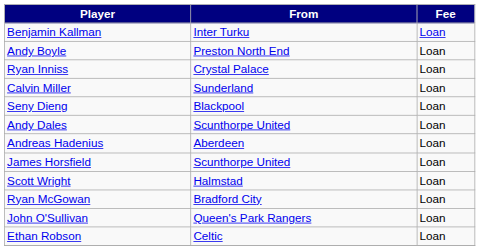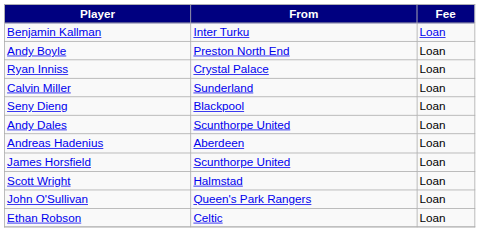- row: Ryan McGowan | Bradford City | Loan
